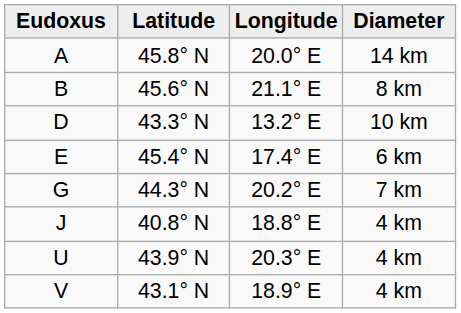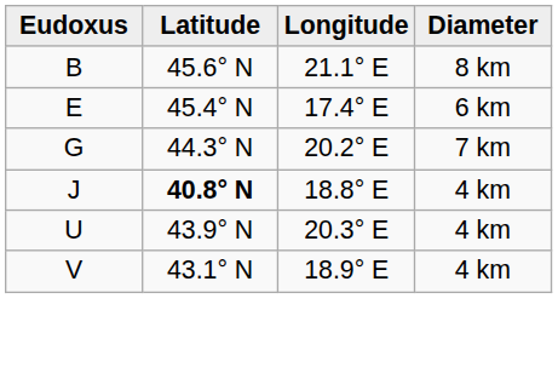- row: A | 45.8° N | 20.0° E | 14 km
- row: D | 43.3° N | 13.2° E | 10 km
J | Latitude: normal -> bold
